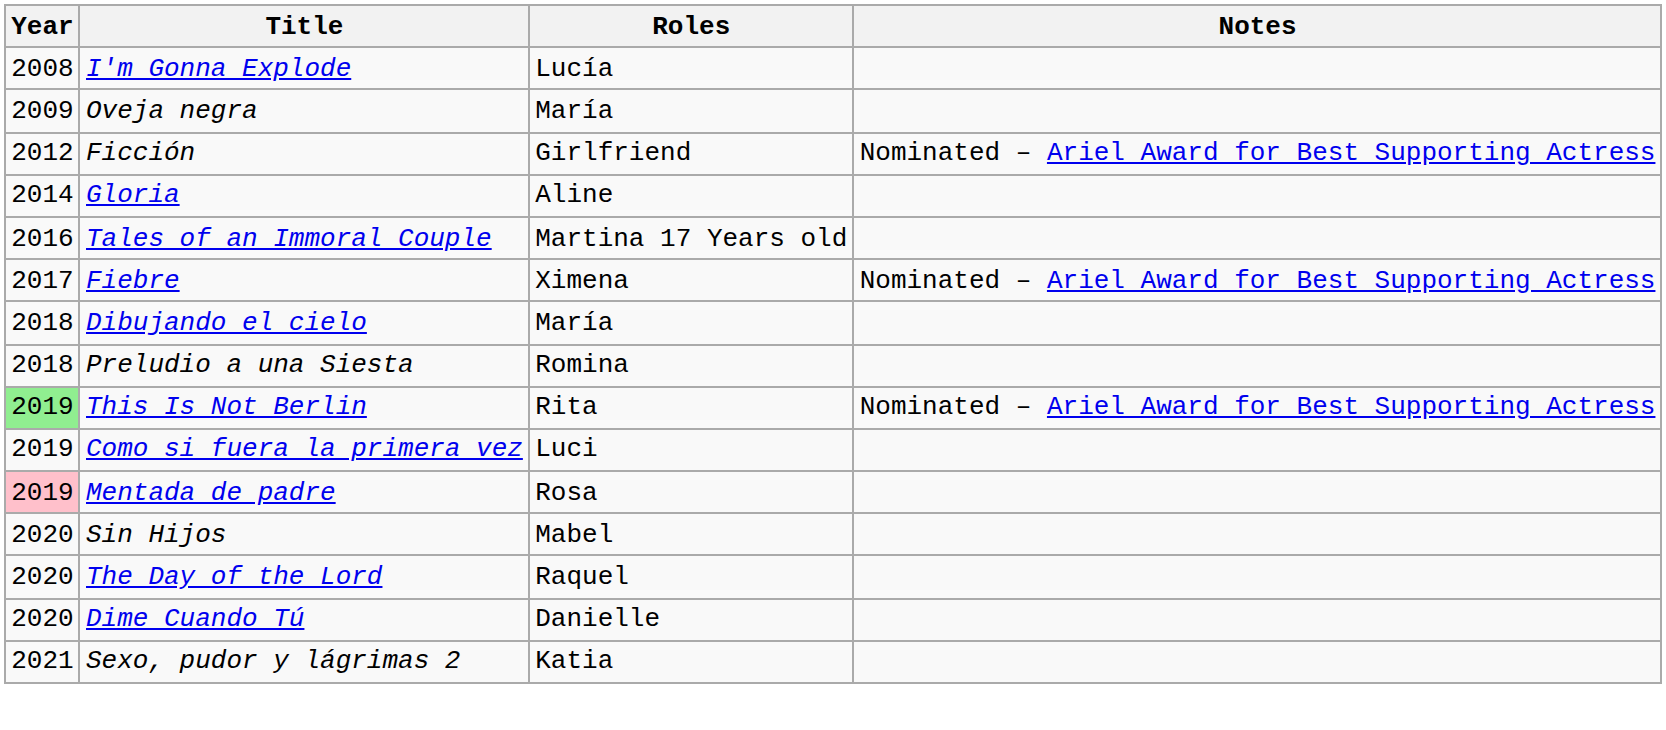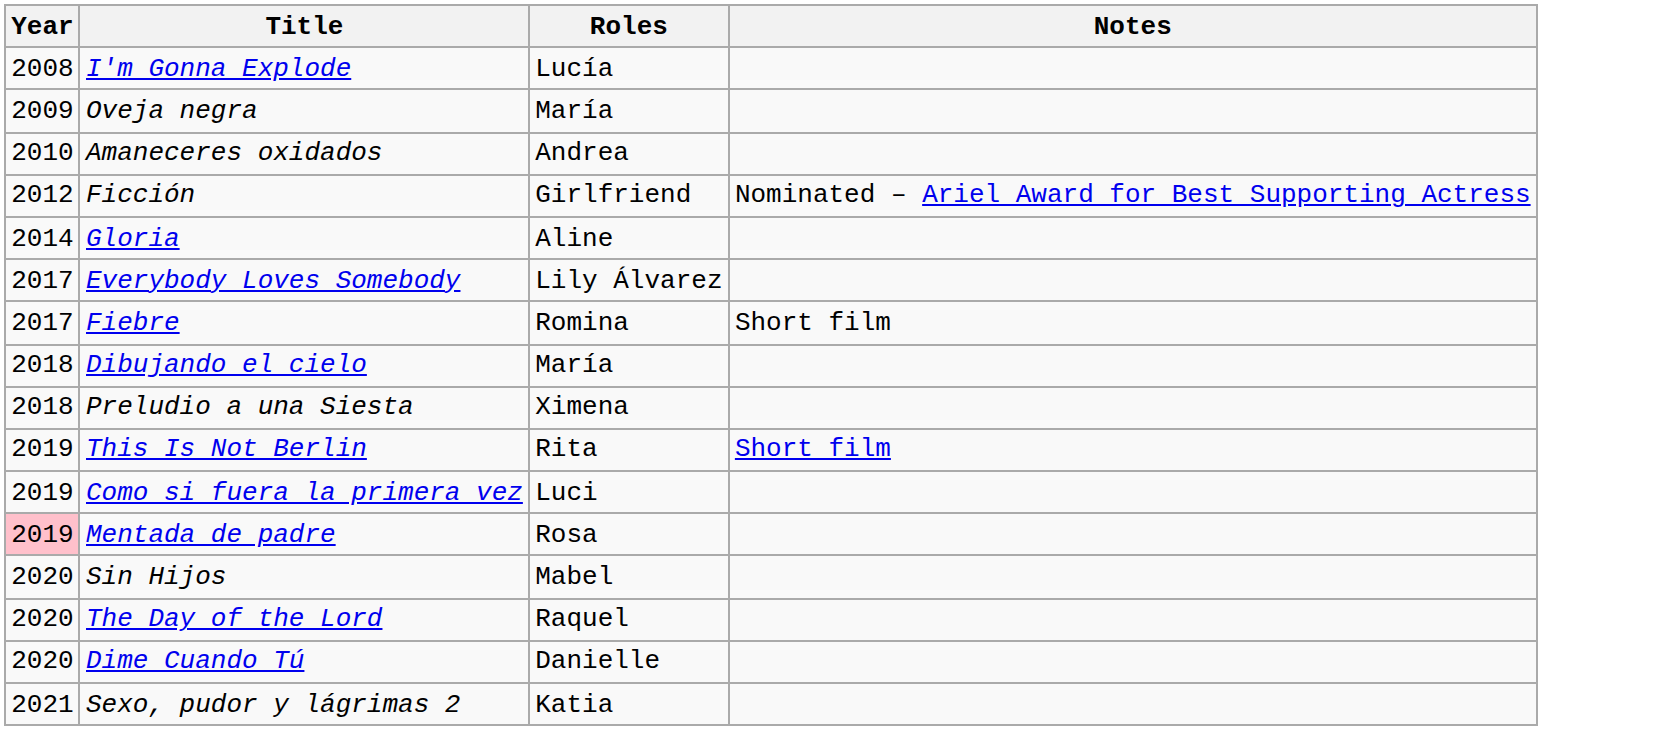+ row: 2010 | Amaneceres oxidados | Andrea
- row: 2016 | Tales of an Immoral Couple | Martina 17 Years old
+ row: 2017 | Everybody Loves Somebody | Lily Álvarez
Fiebre | Roles: Ximena -> Romina
Fiebre | Notes: Nominated – Ariel Award for Best Supporting Actress -> Short film
Preludio a una Siesta | Roles: Romina -> Ximena
This Is Not Berlin | Year: lightgreen background -> no background
This Is Not Berlin | Notes: Nominated – Ariel Award for Best Supporting Actress -> Short film
